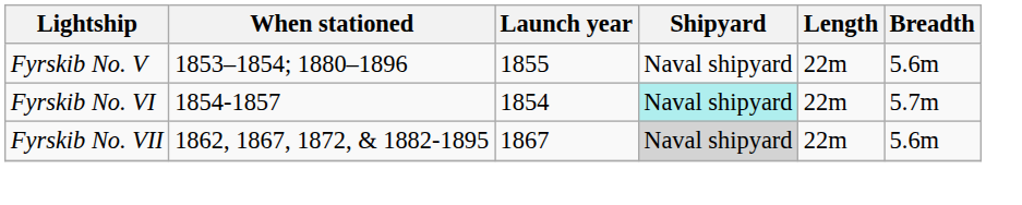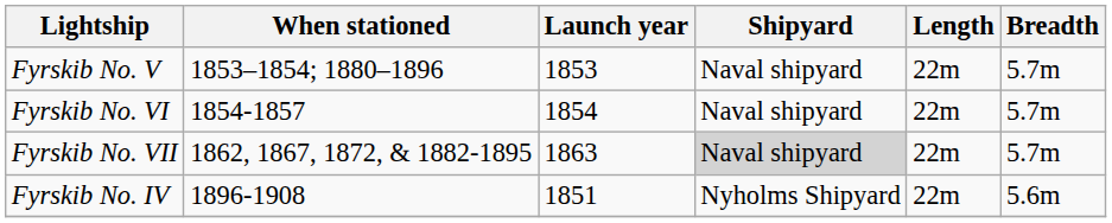Fyrskib No. V | Launch year: 1855 -> 1853
Fyrskib No. V | Breadth: 5.6m -> 5.7m
Fyrskib No. VI | Shipyard: paleturquoise background -> no background
Fyrskib No. VII | Launch year: 1867 -> 1863
Fyrskib No. VII | Breadth: 5.6m -> 5.7m
+ row: Fyrskib No. IV | 1896-1908 | 1851 | Nyholms Shipyard | 22m | 5.6m
